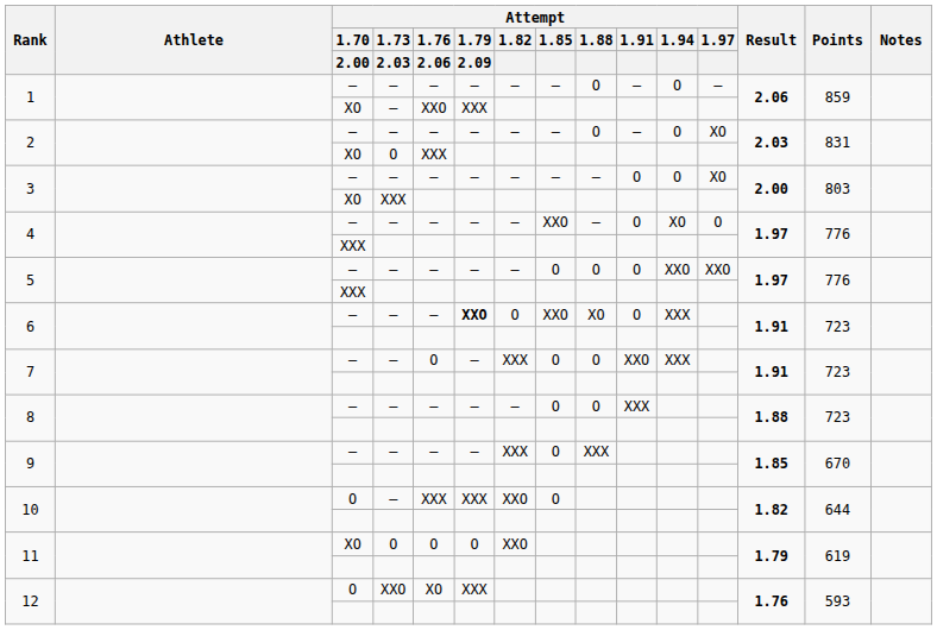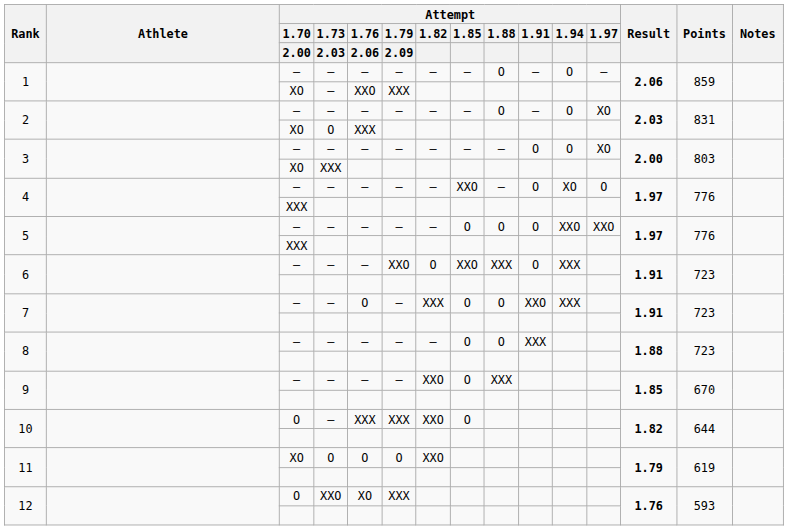6 / – | Attempt / 1.79 / 2.09: bold -> normal
6 / – | Attempt / 1.88: XO -> XXX
9 / – | Attempt / 1.82: XXX -> XXO
